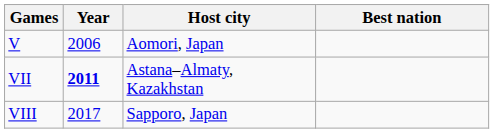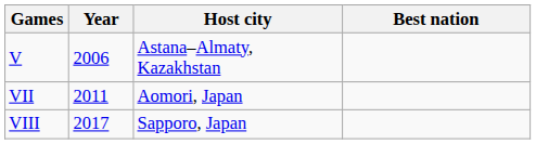V | Host city: Aomori, Japan -> Astana–Almaty, Kazakhstan
VII | Year: bold -> normal
VII | Host city: Astana–Almaty, Kazakhstan -> Aomori, Japan
